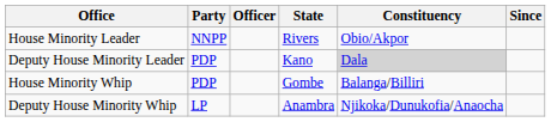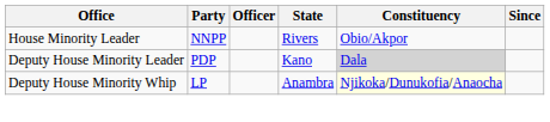- row: House Minority Whip | PDP | Gombe | Balanga/Billiri
Deputy House Minority Whip | Constituency: no background -> lightyellow background
